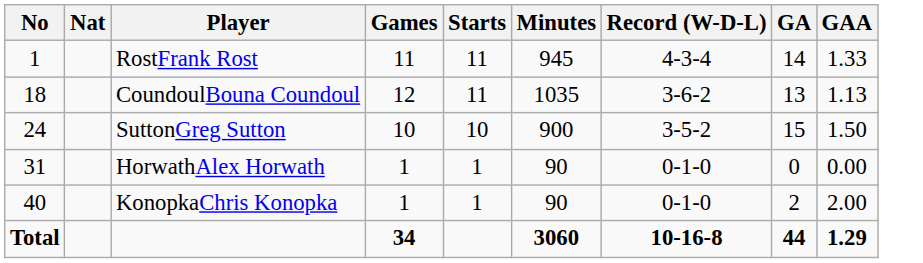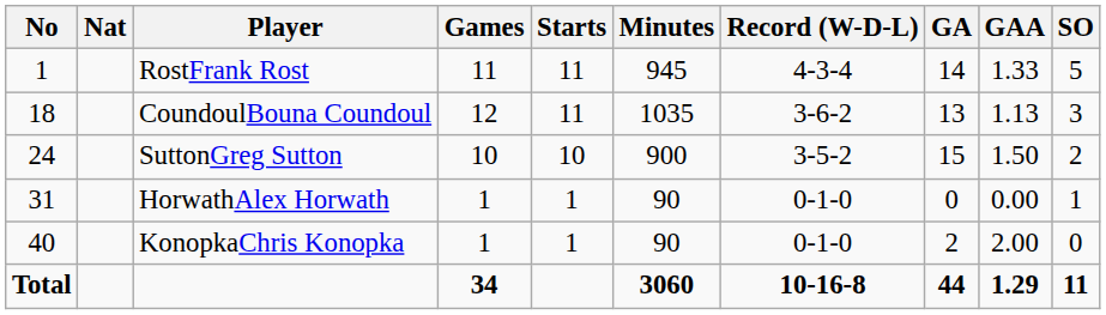+ column: SO | 5 | 3 | 2 | 1 | 0 | 11
